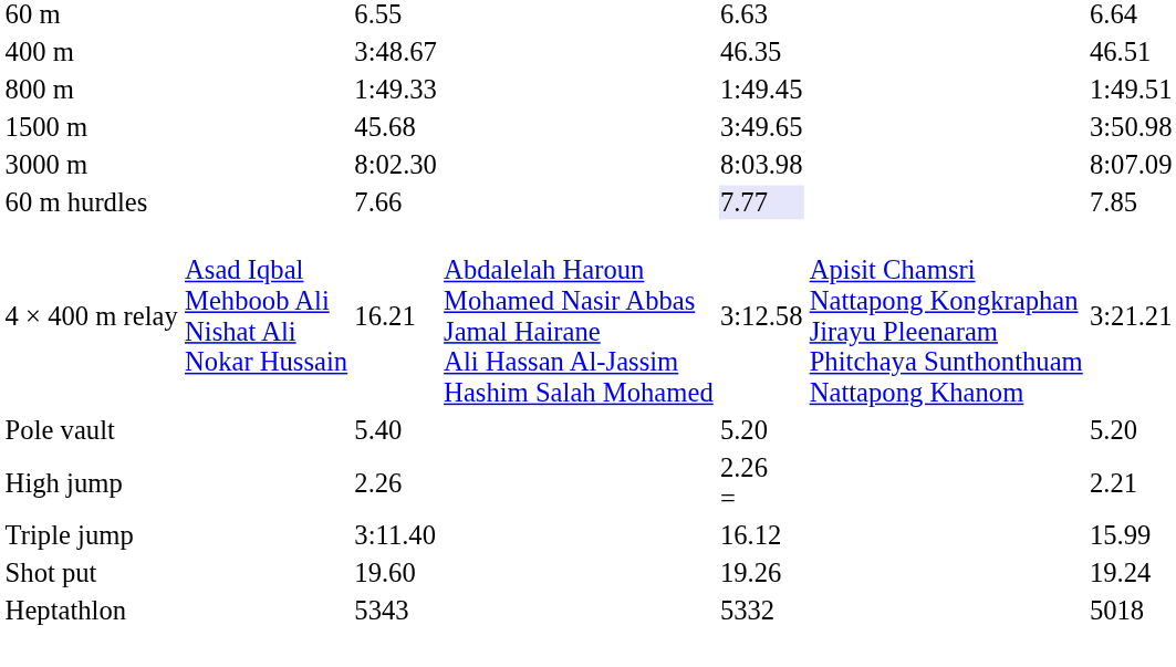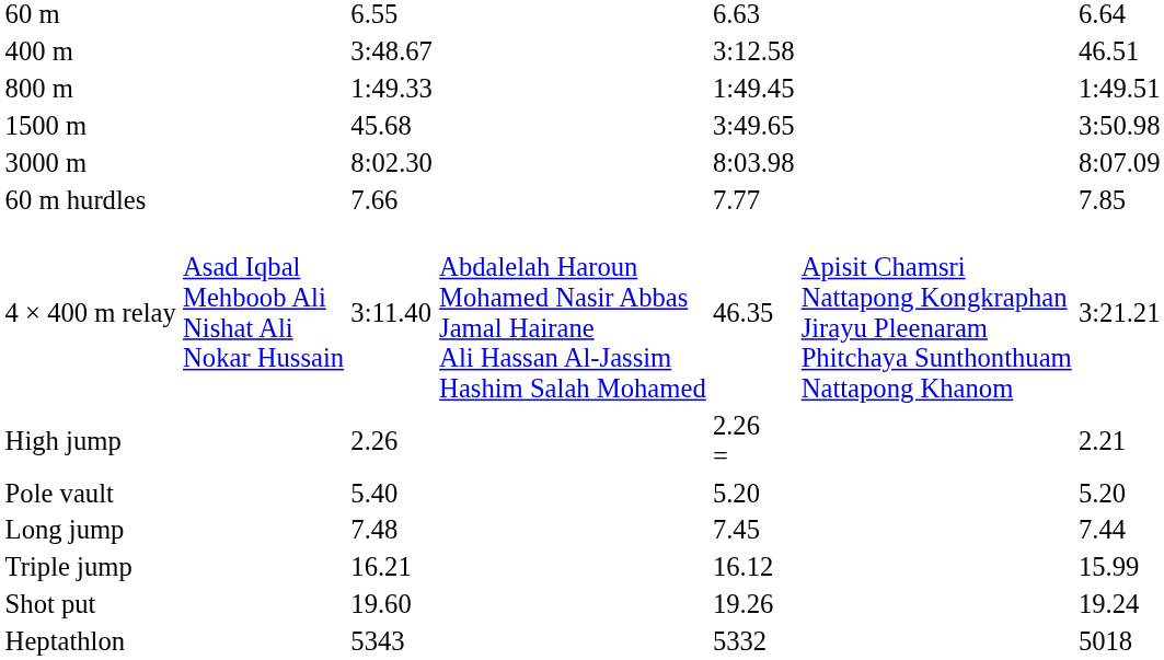400 m | column 5: 46.35 -> 3:12.58
60 m hurdles | column 5: lavender background -> no background
4 × 400 m relay | column 3: 16.21 -> 3:11.40
4 × 400 m relay | column 5: 3:12.58 -> 46.35
rows swapped: High jump <-> Pole vault
+ row: Long jump | 7.48 | 7.45 | 7.44
Triple jump | column 3: 3:11.40 -> 16.21
